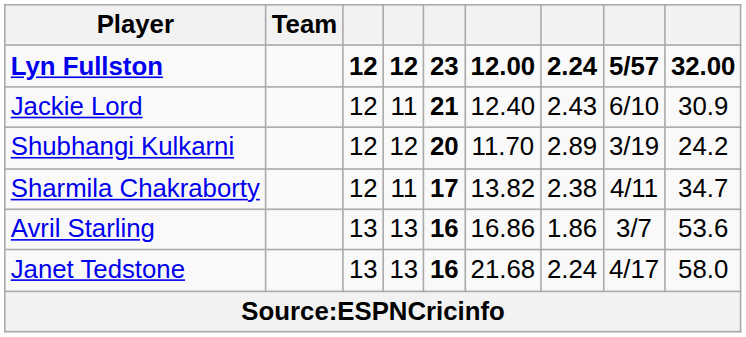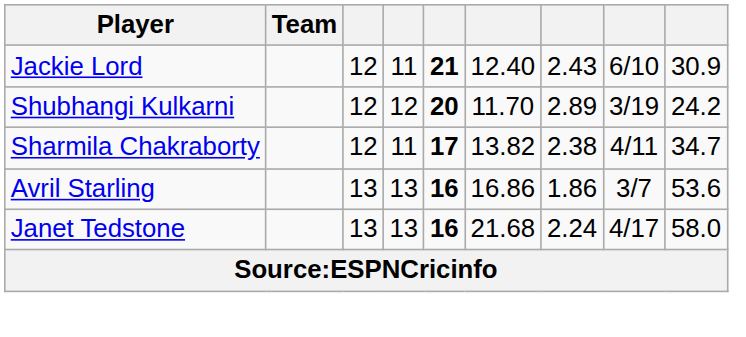- row: Lyn Fullston | 12 | 12 | 23 | 12.00 | 2.24 | 5/57 | 32.00
